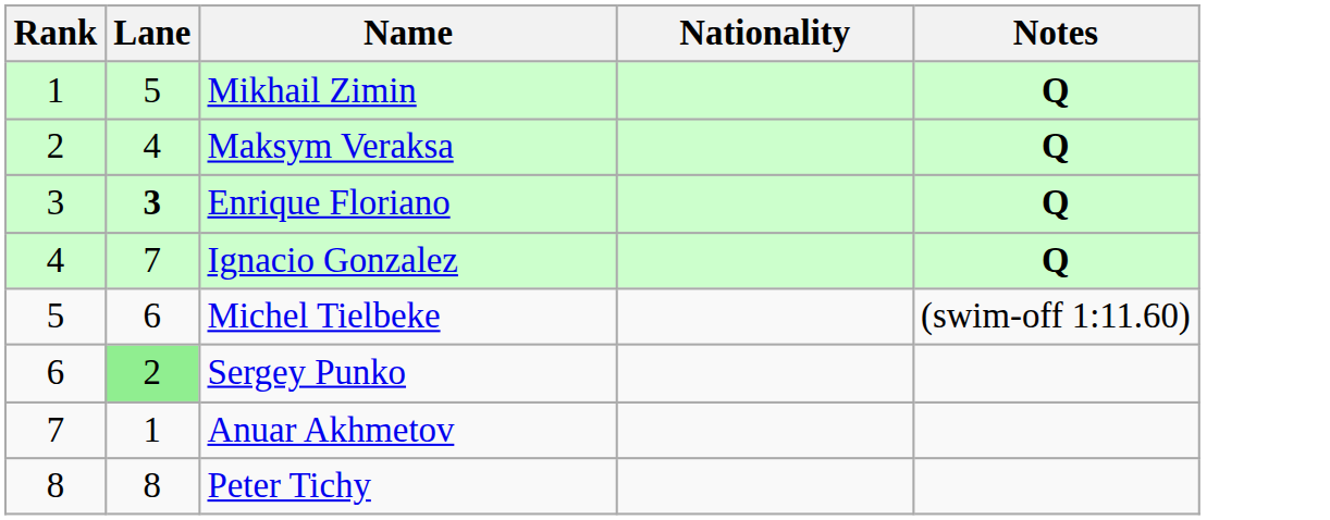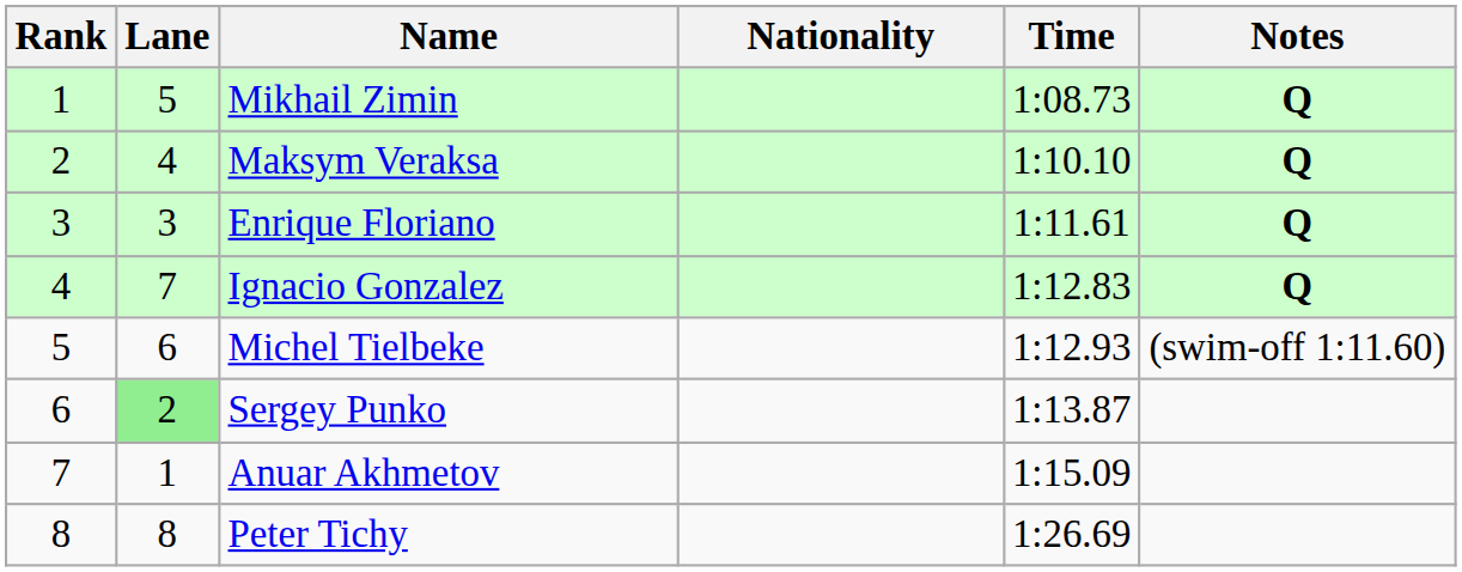+ column: Time | 1:08.73 | 1:10.10 | 1:11.61 | 1:12.83 | 1:12.93 | 1:13.87 | 1:15.09 | 1:26.69
Enrique Floriano | Lane: bold -> normal
